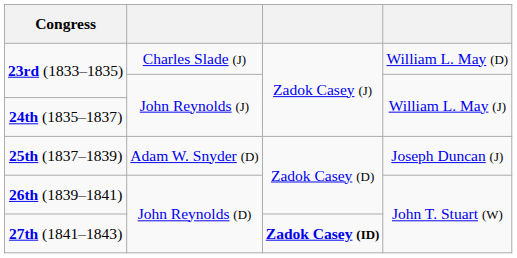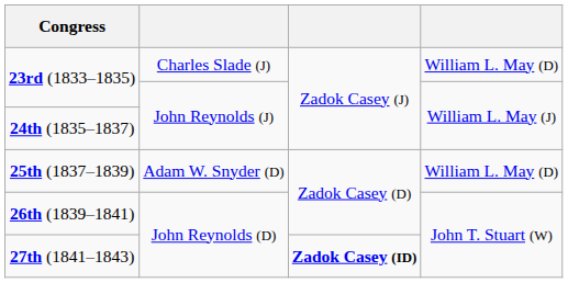25th (1837–1839) | column 4: Joseph Duncan (J) -> William L. May (D)
